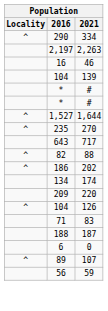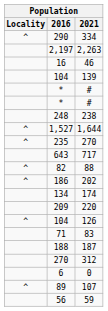+ row: 248 | 238
+ row: 270 | 312
